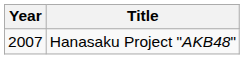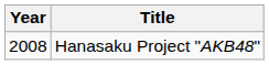Hanasaku Project "AKB48" | Year: 2007 -> 2008
